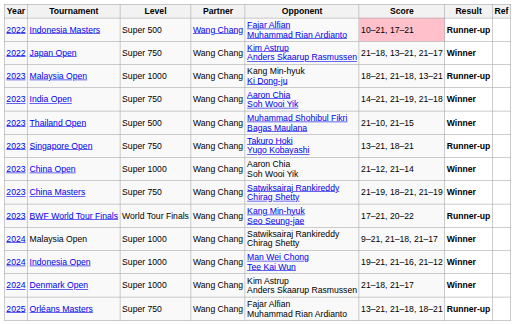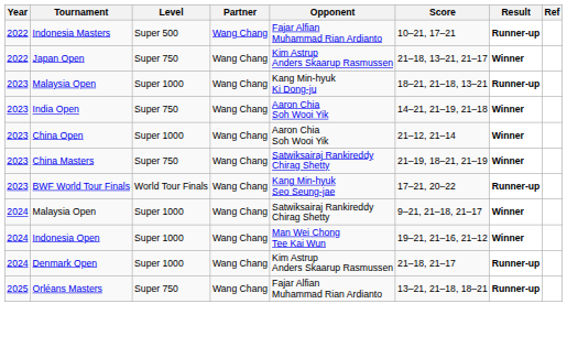Indonesia Masters | Score: pink background -> no background
- row: 2023 | Thailand Open | Super 500 | Wang Chang | Muhammad Shohibul Fikri Bagas Maulana | 21–10, 21–15 | Winner
- row: 2023 | Singapore Open | Super 750 | Wang Chang | Takuro Hoki Yugo Kobayashi | 13–21, 18–21 | Runner-up
Denmark Open | Result: Winner -> Runner-up
